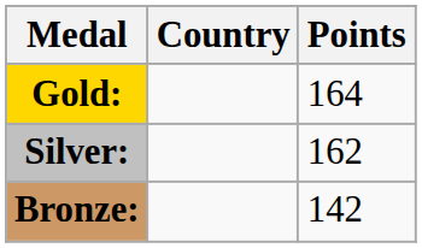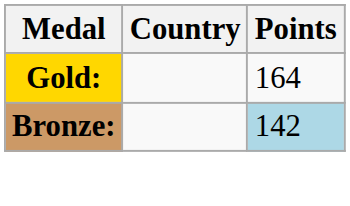- row: Silver: | 162
Bronze: | Points: no background -> lightblue background
